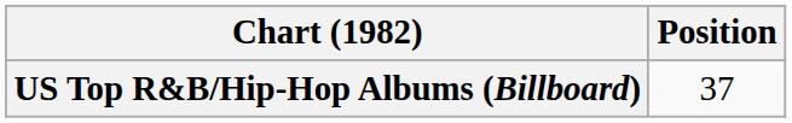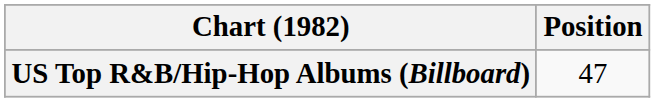US Top R&B/Hip-Hop Albums (Billboard) | Position: 37 -> 47
